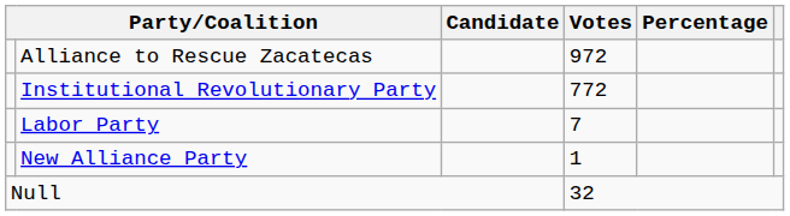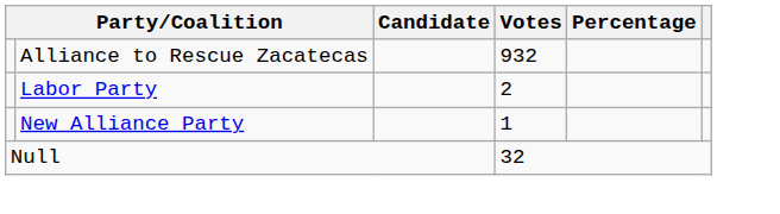Alliance to Rescue Zacatecas | Votes: 972 -> 932
- row: Institutional Revolutionary Party | 772
Labor Party | Votes: 7 -> 2
